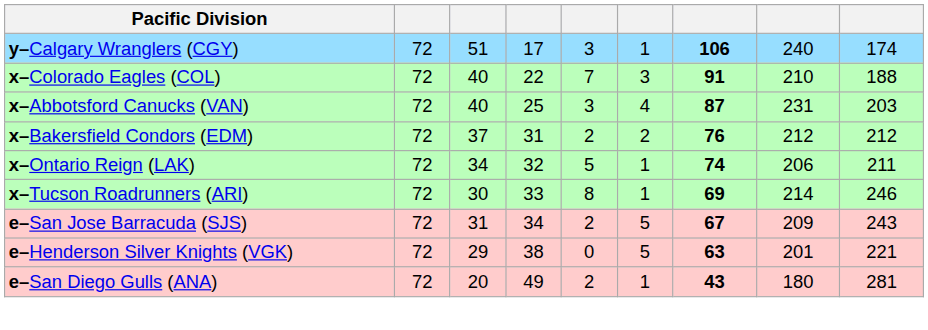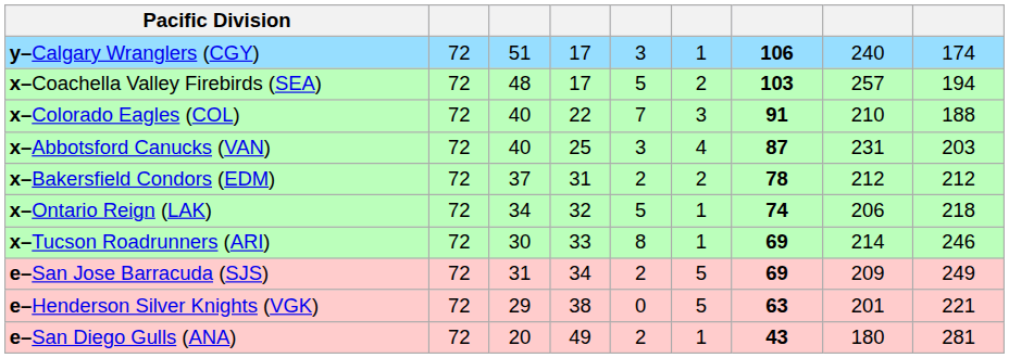+ row: x–Coachella Valley Firebirds (SEA) | 72 | 48 | 17 | 5 | 2 | 103 | 257 | 194
x–Bakersfield Condors (EDM) | column 7: 76 -> 78
x–Ontario Reign (LAK) | column 9: 211 -> 218
e–San Jose Barracuda (SJS) | column 7: 67 -> 69
e–San Jose Barracuda (SJS) | column 9: 243 -> 249
